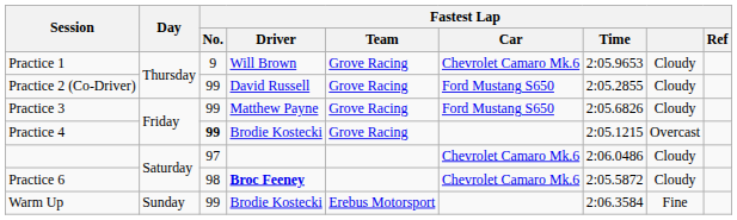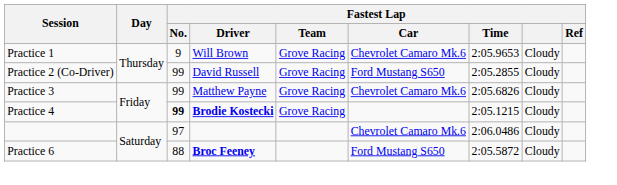Practice 3 | Fastest Lap / Car: Ford Mustang S650 -> Chevrolet Camaro Mk.6
Practice 4 | Fastest Lap / Driver: normal -> bold
Practice 4 | Fastest Lap: Overcast -> Cloudy
Practice 6 | Fastest Lap / No.: 98 -> 88
Practice 6 | Fastest Lap / Car: Chevrolet Camaro Mk.6 -> Ford Mustang S650
- row: Warm Up | Sunday | 99 | Brodie Kostecki | Erebus Motorsport | 2:06.3584 | Fine
